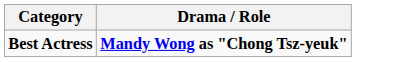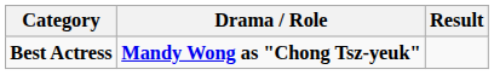+ column: Result
